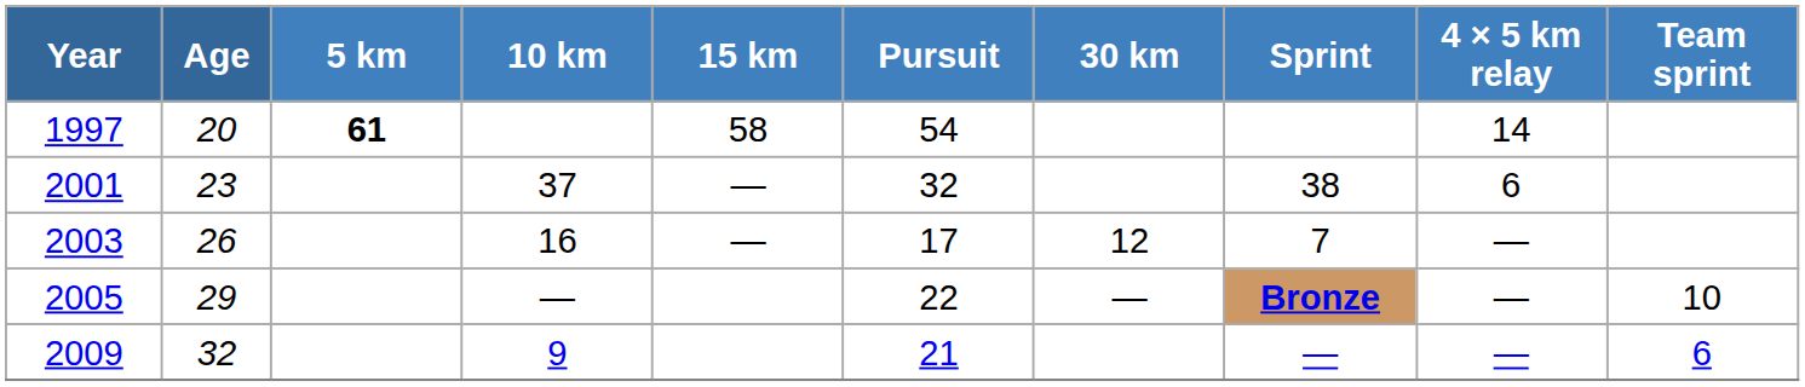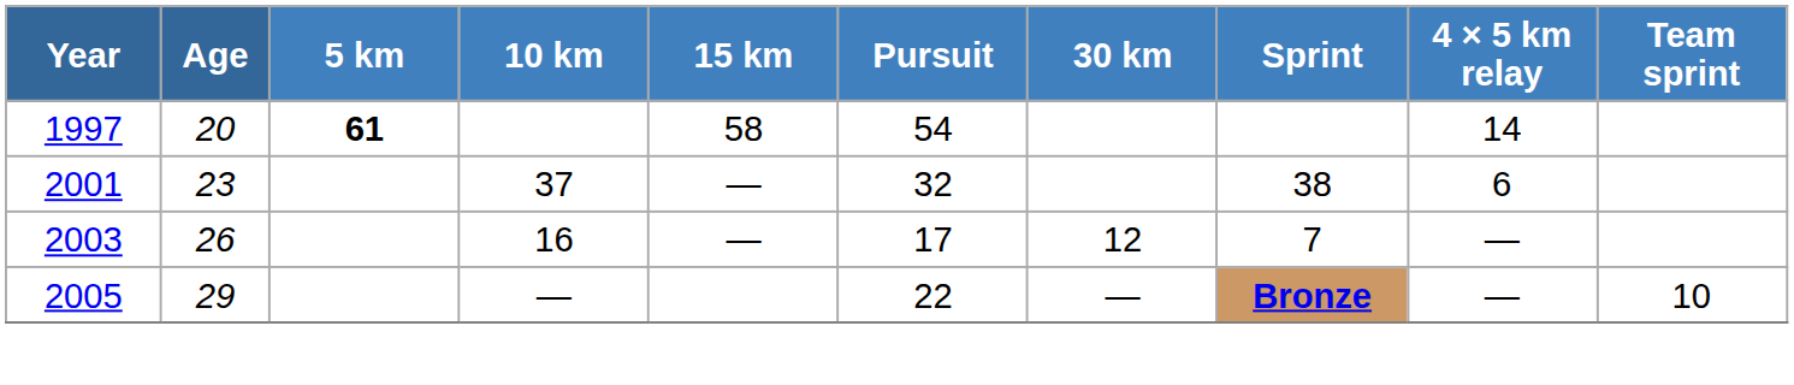- row: 2009 | 32 | 9 | 21 | — | — | 6
